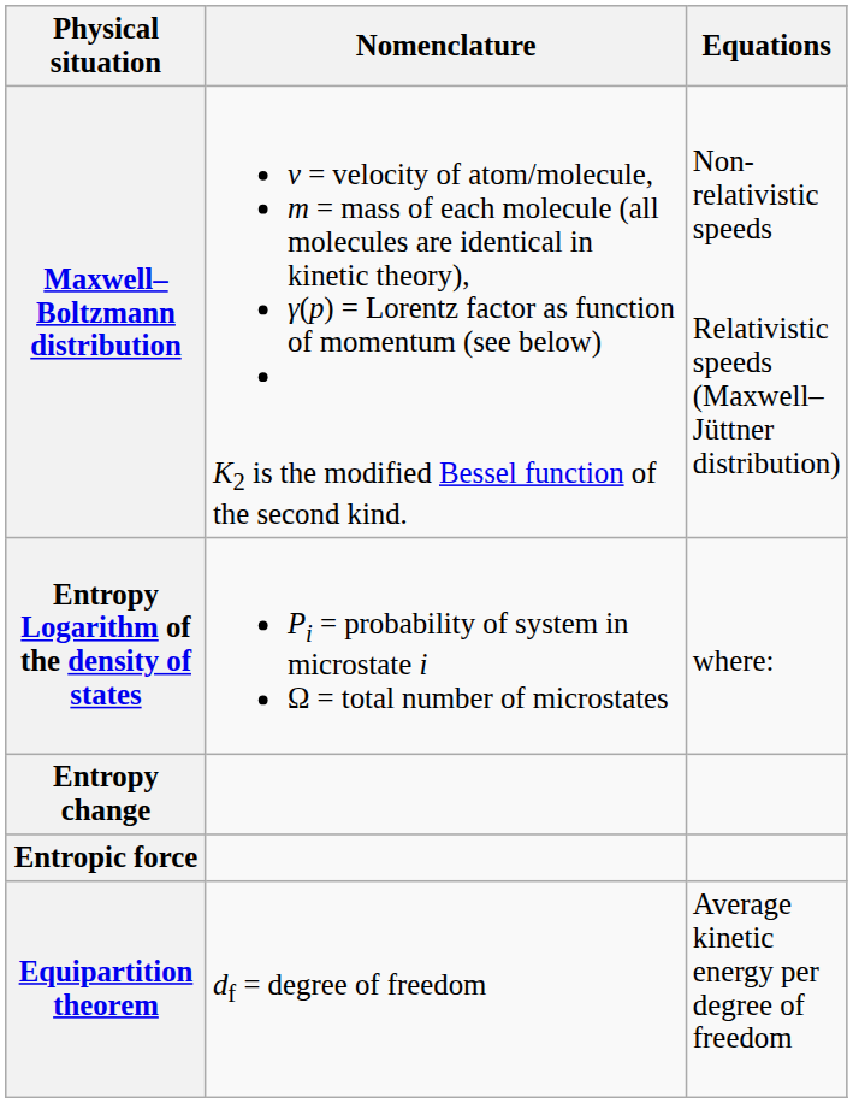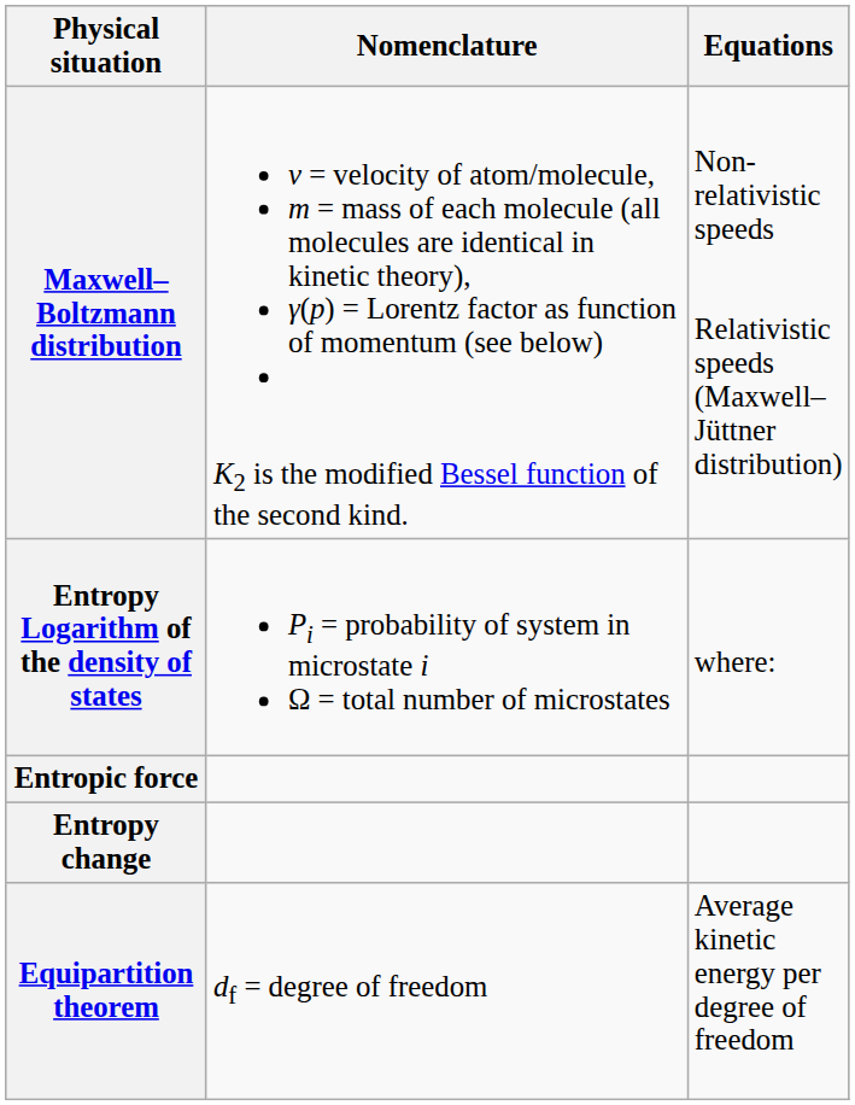rows swapped: Entropy change <-> Entropic force
